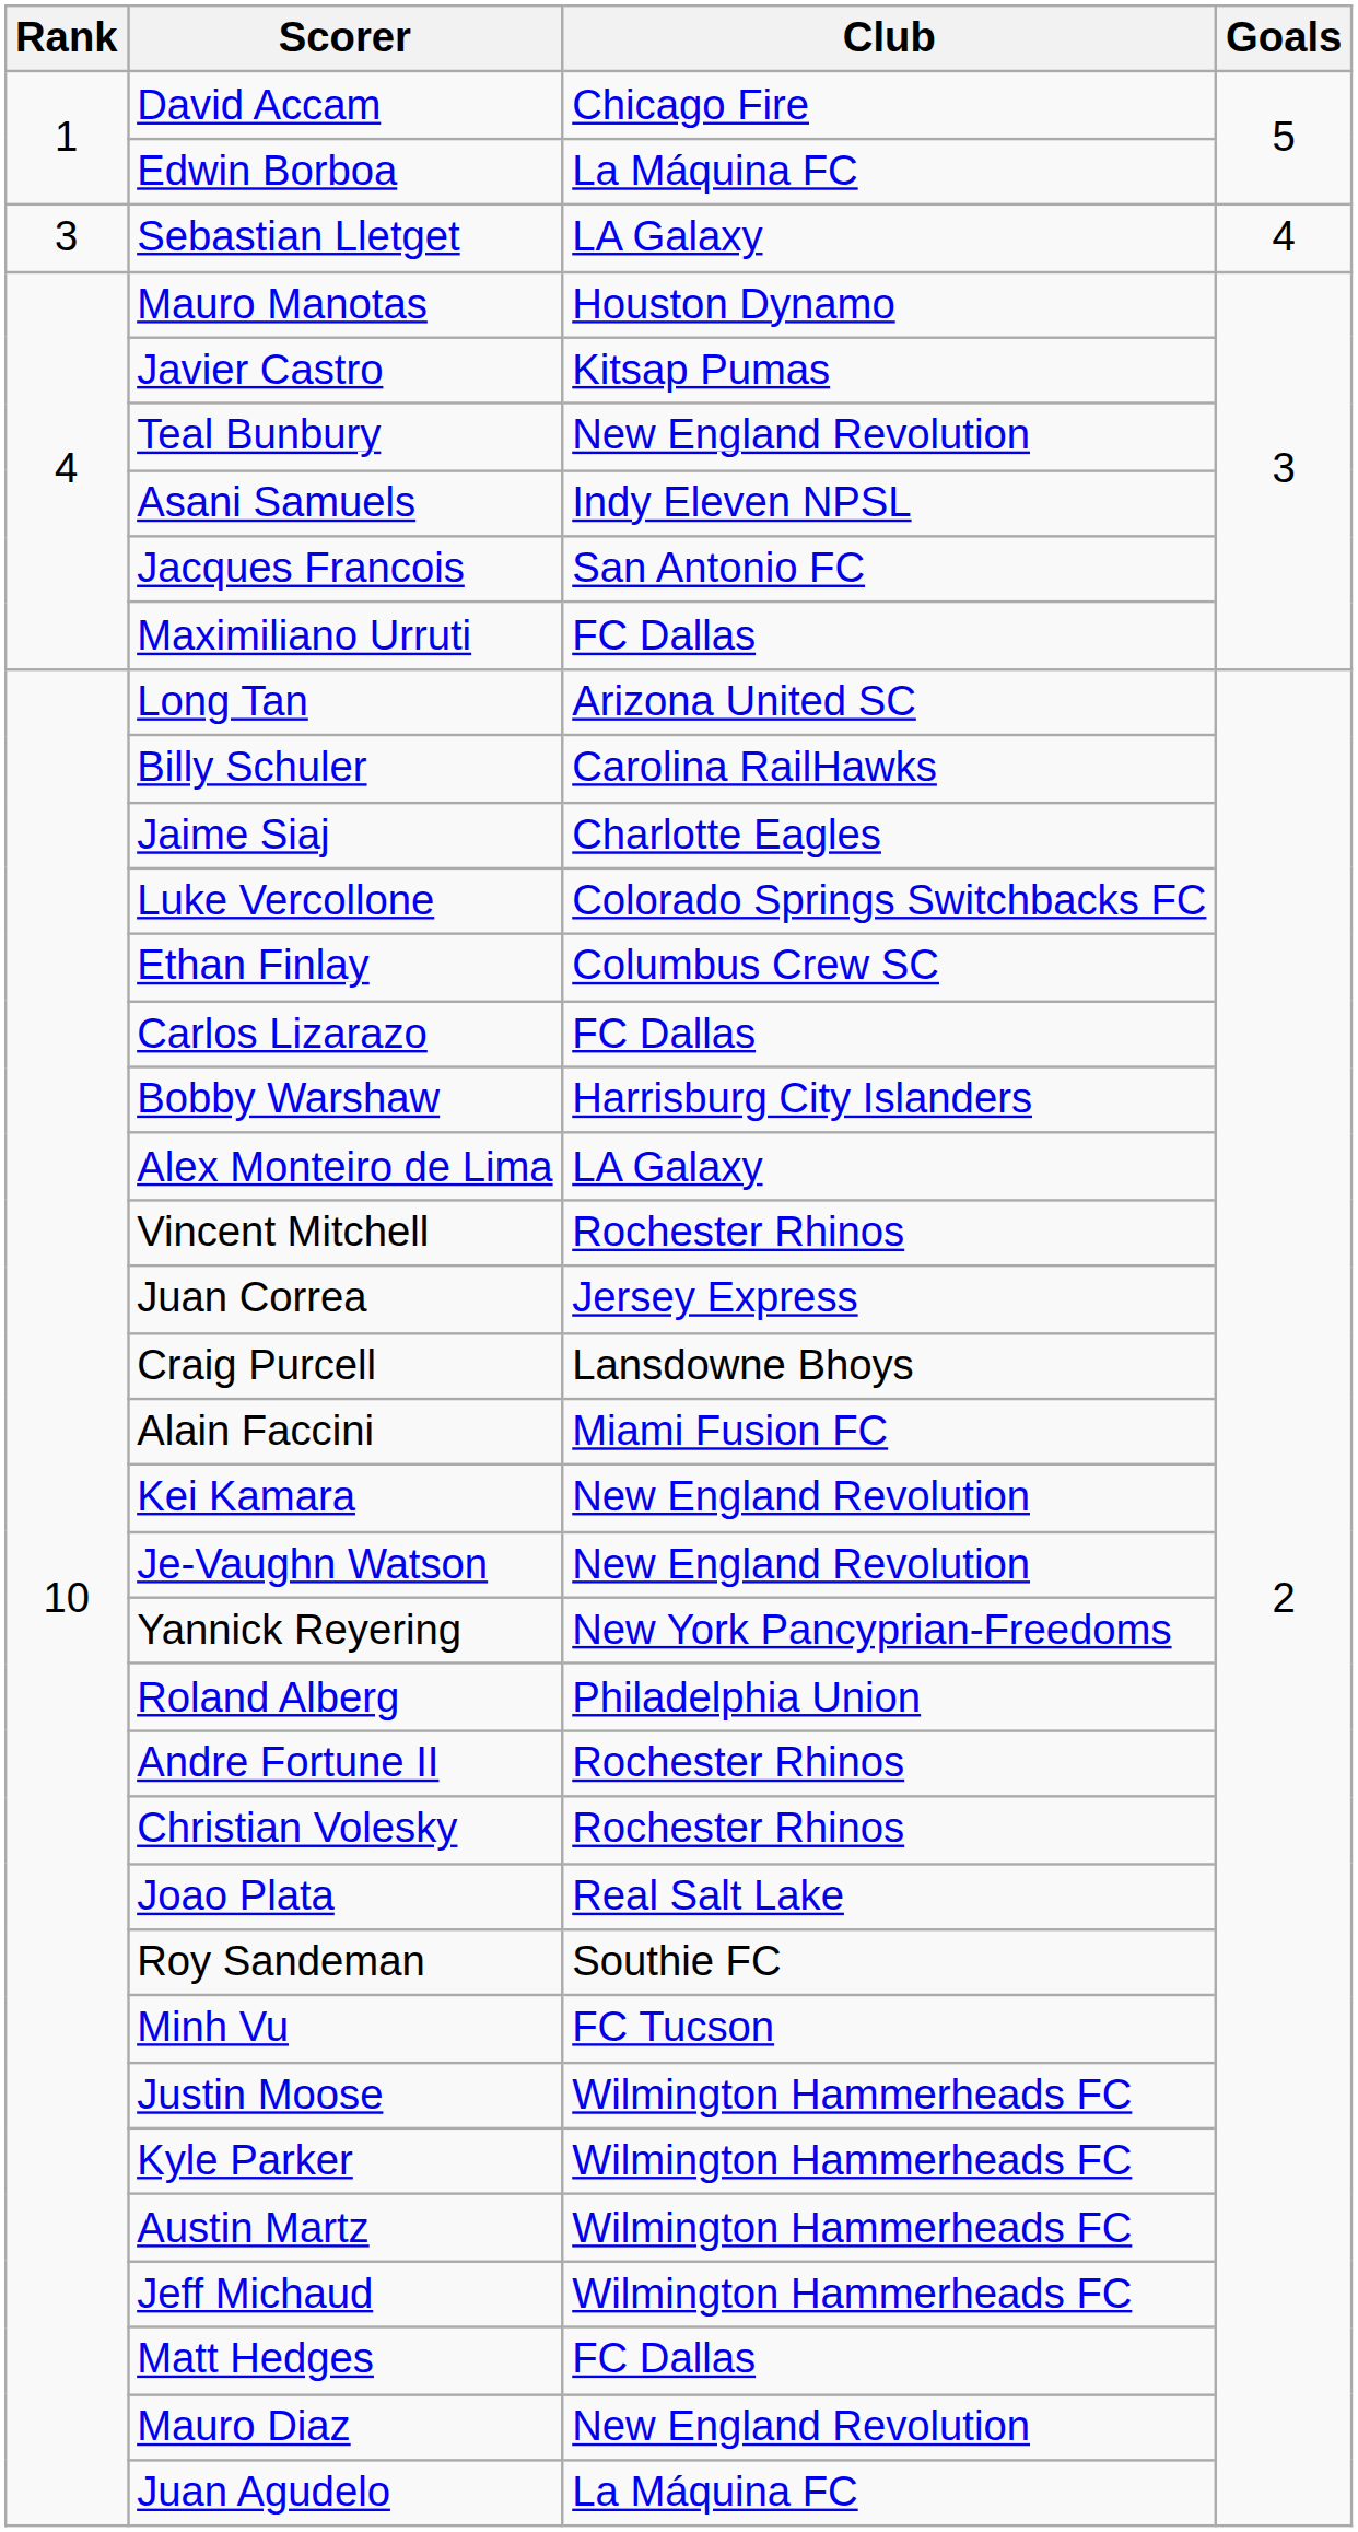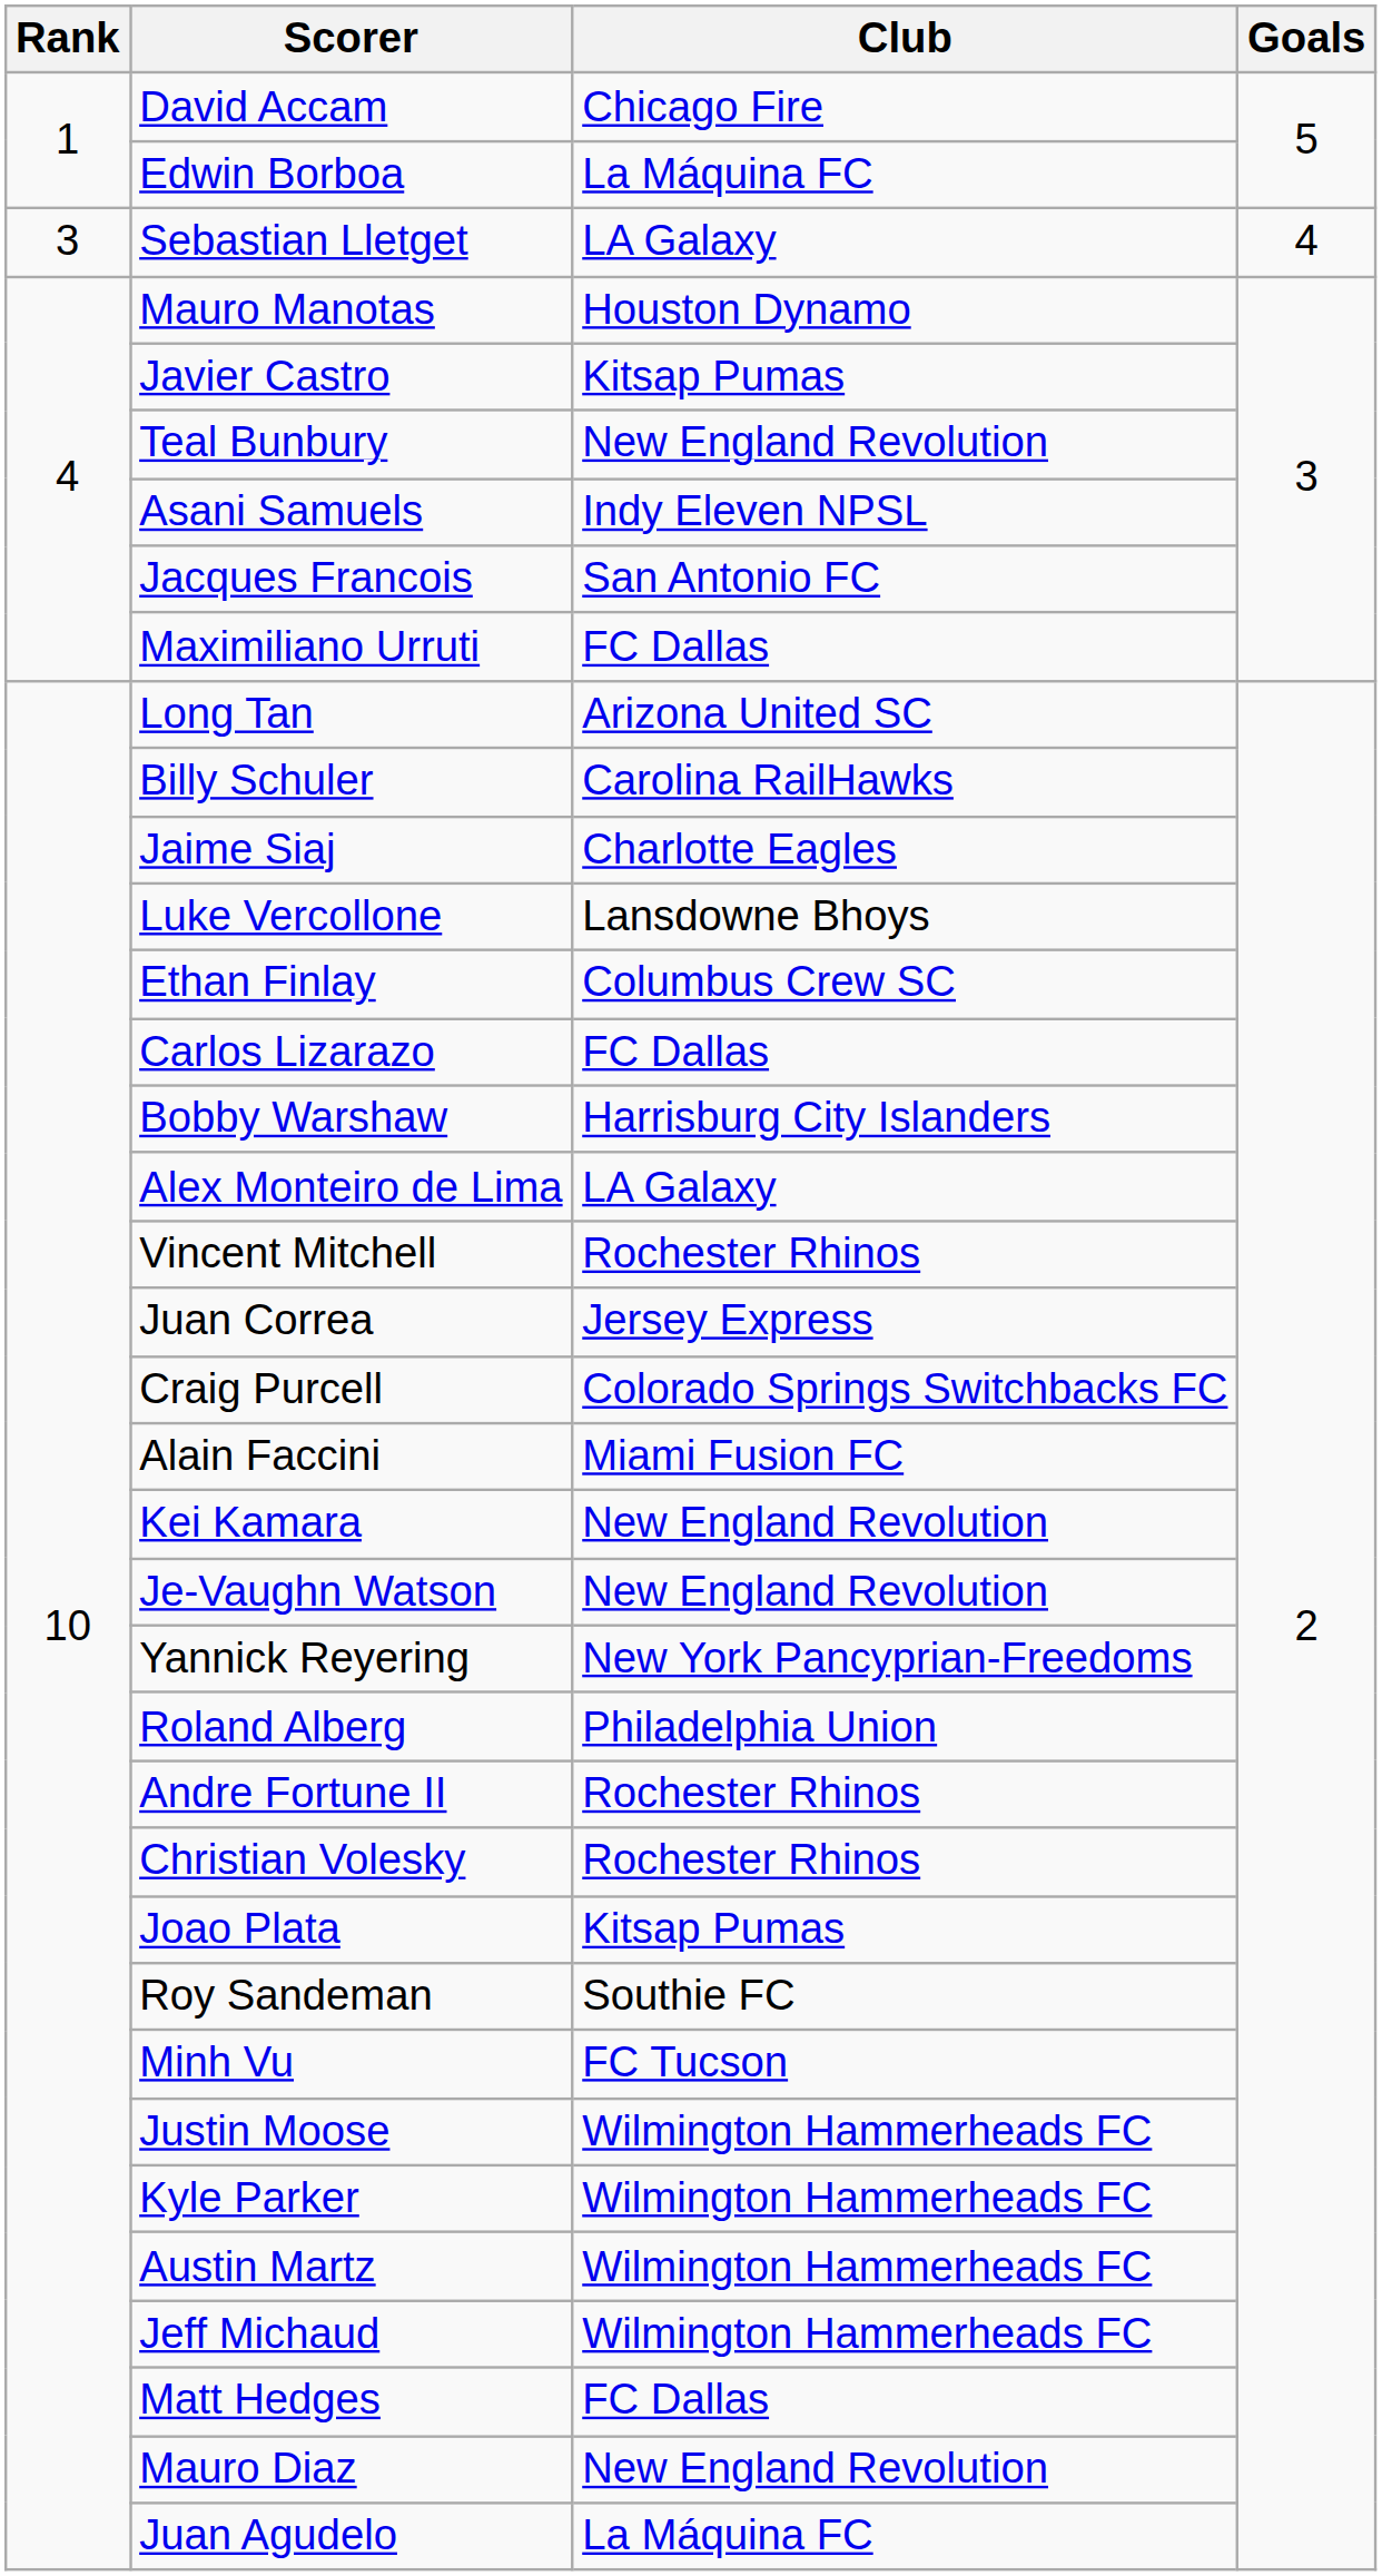Luke Vercollone | Club: Colorado Springs Switchbacks FC -> Lansdowne Bhoys
Craig Purcell | Club: Lansdowne Bhoys -> Colorado Springs Switchbacks FC
Joao Plata | Club: Real Salt Lake -> Kitsap Pumas
